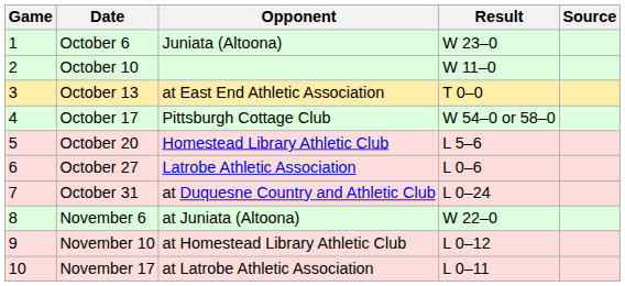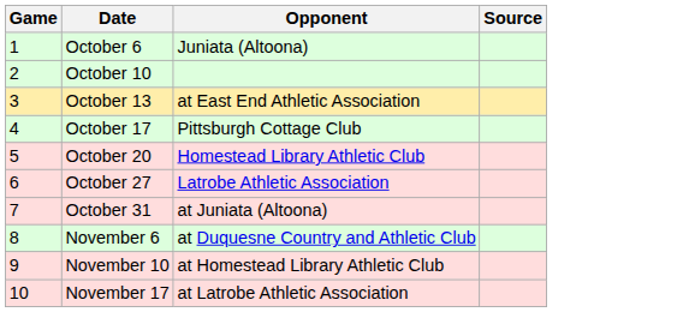- column: Result | W 23–0 | W 11–0 | T 0–0 | W 54–0 or 58–0 | L 5–6 | L 0–6 | L 0–24 | W 22–0 | L 0–12 | L 0–11
October 31 | Opponent: at Duquesne Country and Athletic Club -> at Juniata (Altoona)
November 6 | Opponent: at Juniata (Altoona) -> at Duquesne Country and Athletic Club
